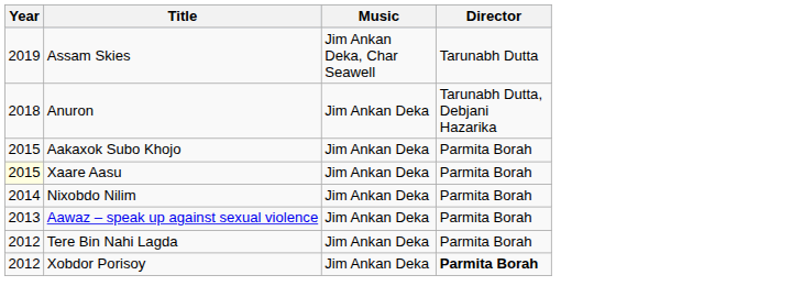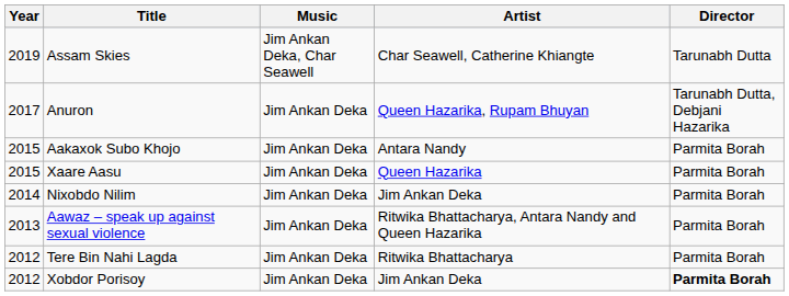+ column: Artist | Char Seawell, Catherine Khiangte | Queen Hazarika, Rupam Bhuyan | Antara Nandy | Queen Hazarika | Jim Ankan Deka | Ritwika Bhattacharya, Antara Nandy and Queen Hazarika | Ritwika Bhattacharya | Jim Ankan Deka
Anuron | Year: 2018 -> 2017
Xaare Aasu | Year: lightyellow background -> no background
